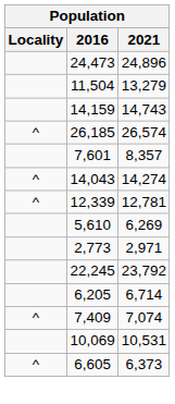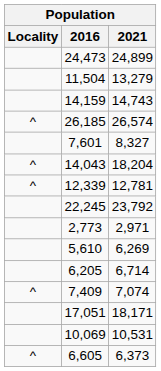24,473 | 2021: 24,896 -> 24,899
7,601 | 2021: 8,357 -> 8,327
14,043 | 2021: 14,274 -> 18,204
rows swapped: 22,245 <-> 5,610
+ row: 17,051 | 18,171
